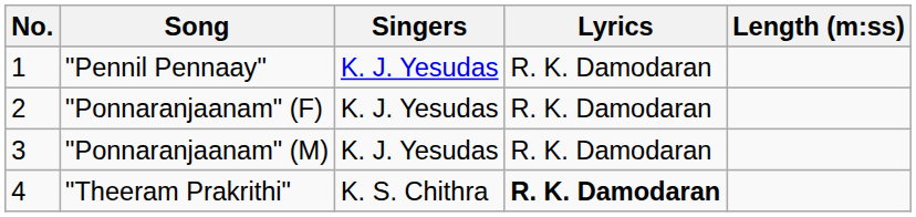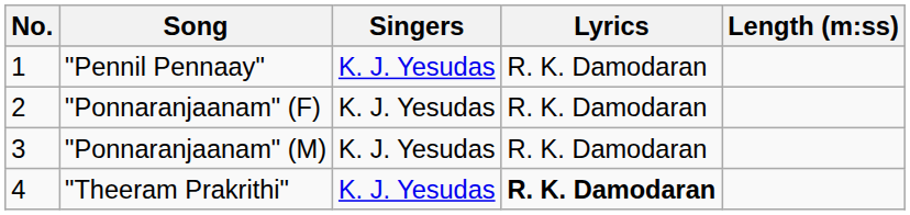"Theeram Prakrithi" | Singers: K. S. Chithra -> K. J. Yesudas
